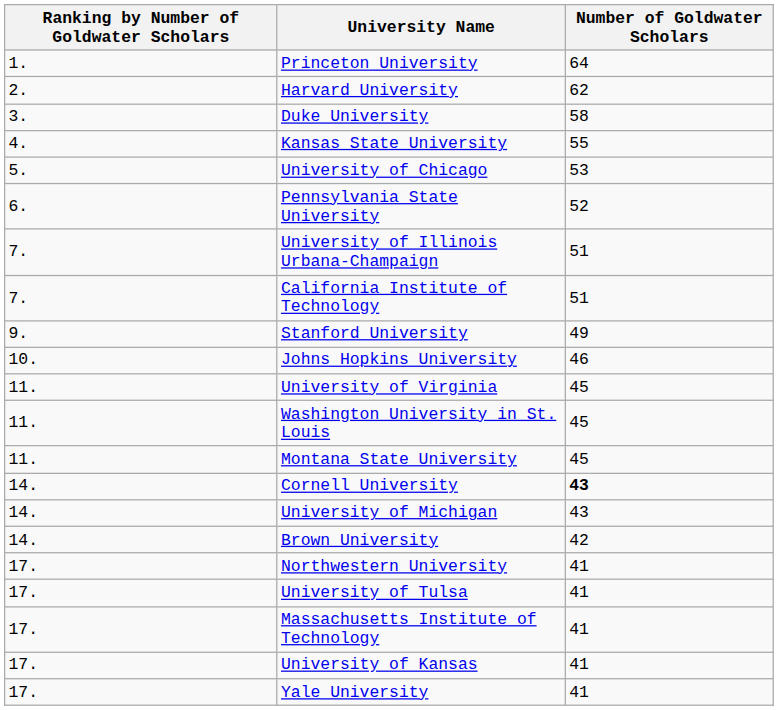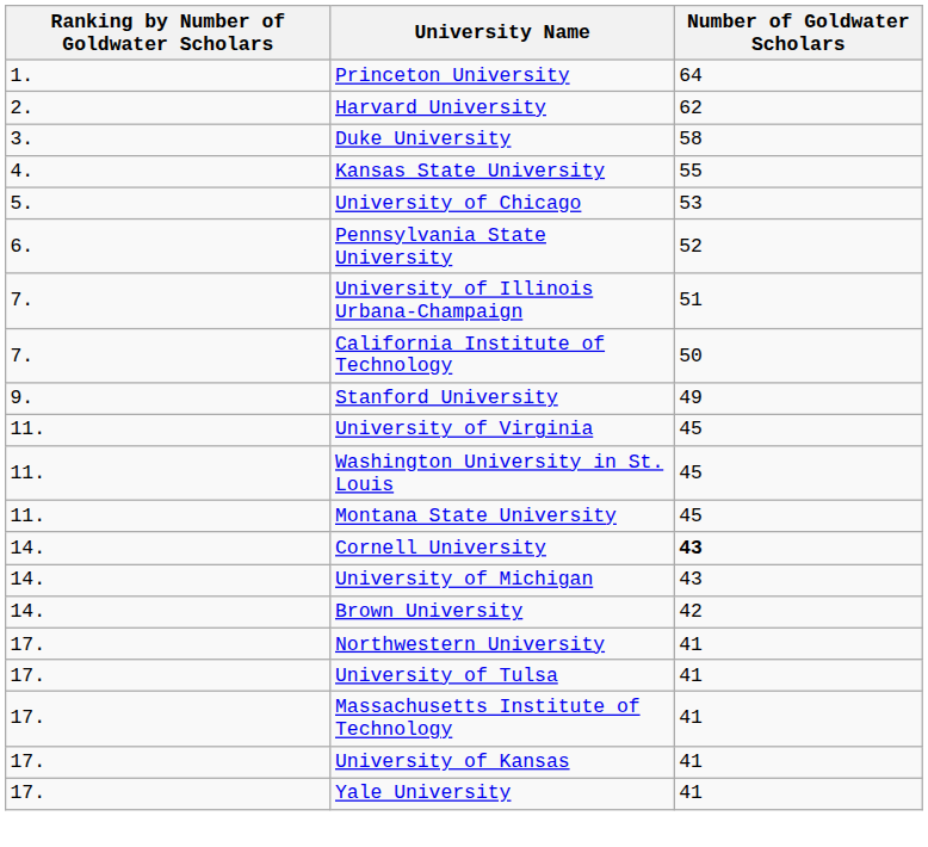California Institute of Technology | Number of Goldwater Scholars: 51 -> 50
- row: 10. | Johns Hopkins University | 46
